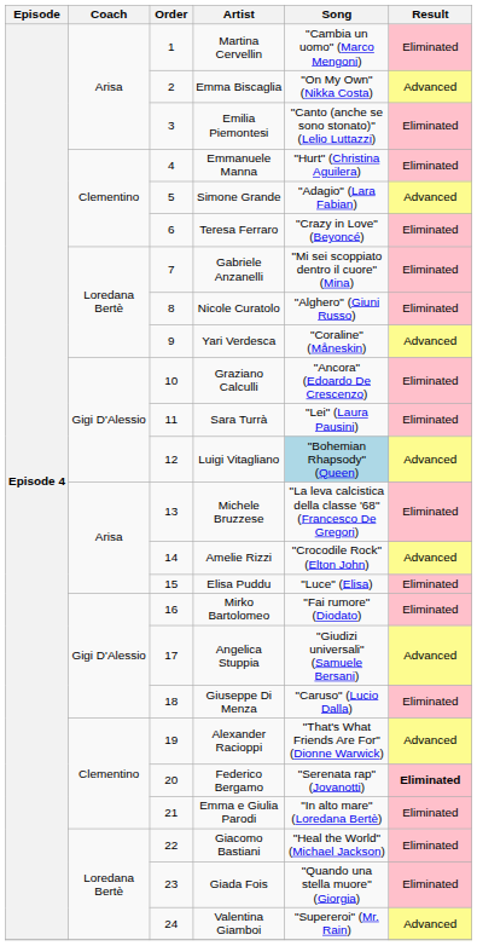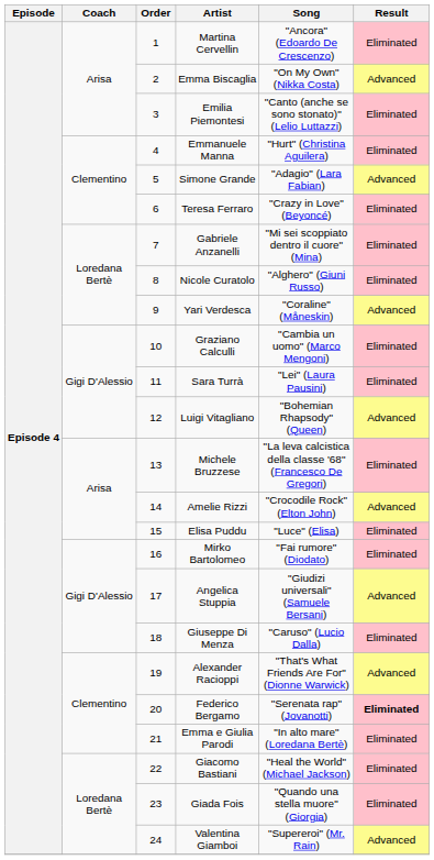Martina Cervellin | Song: "Cambia un uomo" (Marco Mengoni) -> "Ancora" (Edoardo De Crescenzo)
Graziano Calculli | Song: "Ancora" (Edoardo De Crescenzo) -> "Cambia un uomo" (Marco Mengoni)
Luigi Vitagliano | Song: lightblue background -> no background
